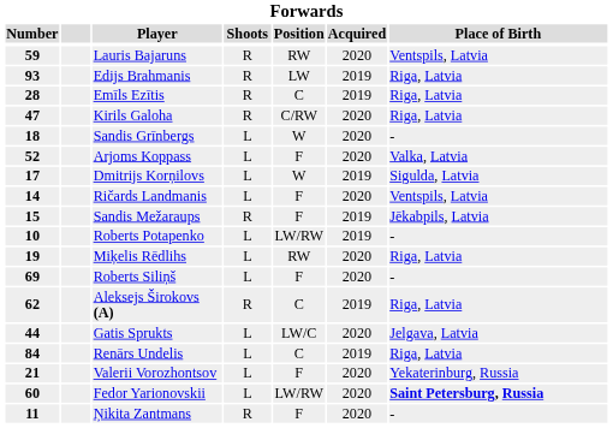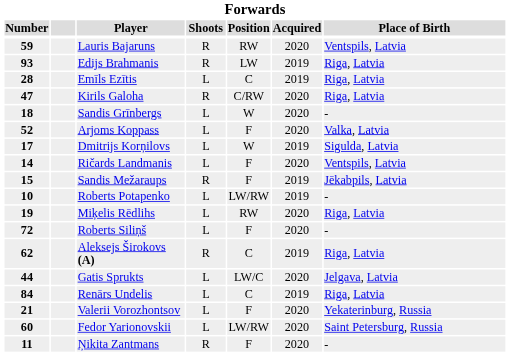Emīls Ezītis | Shoots: R -> L
Roberts Siliņš | Number: 69 -> 72
Fedor Yarionovskii | Place of Birth: bold -> normal
